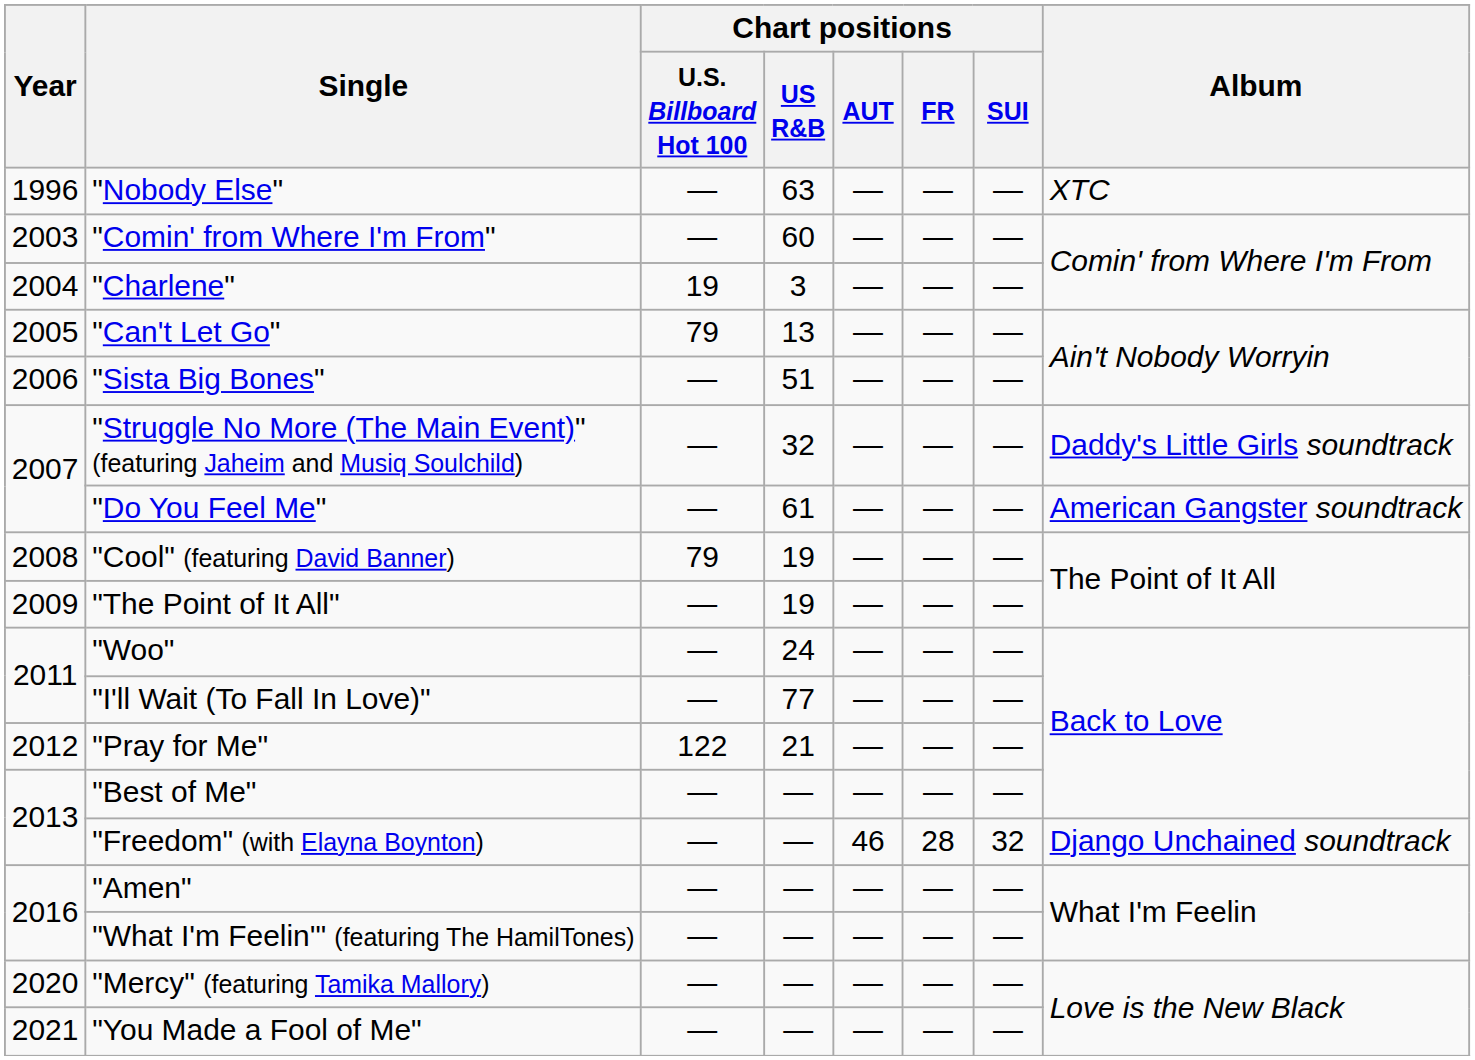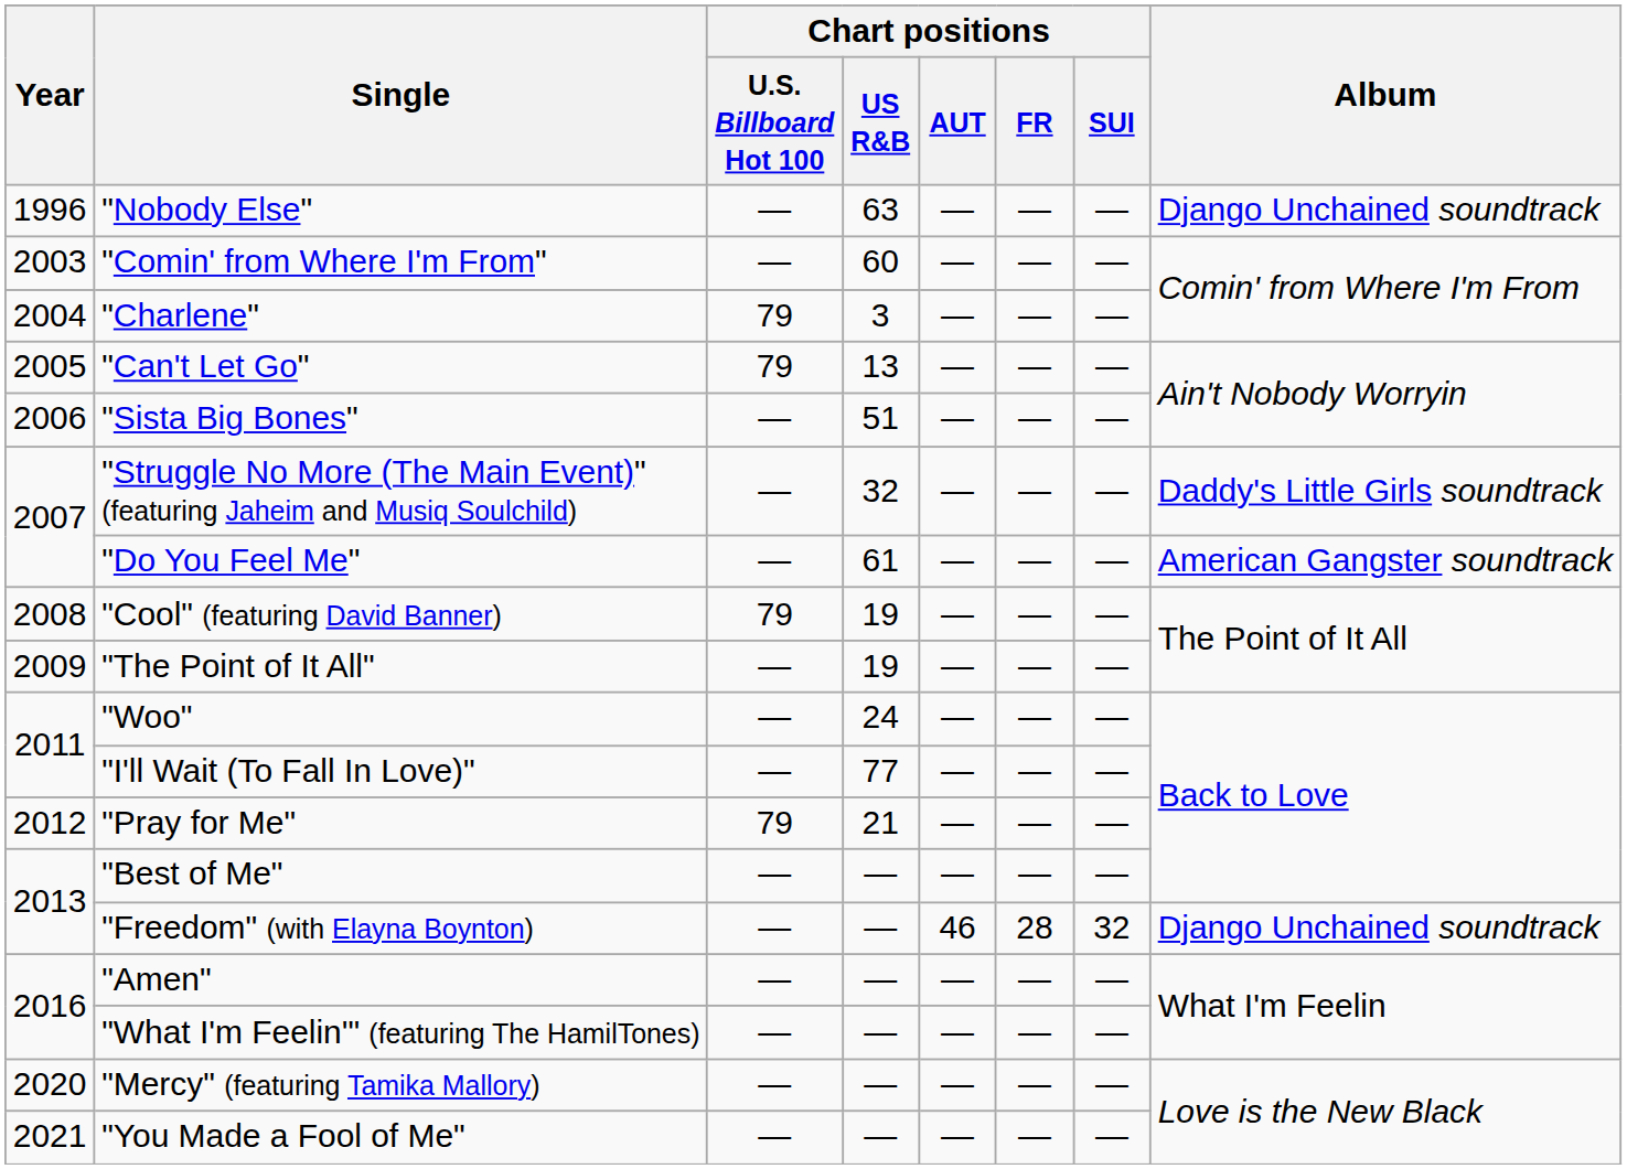"Nobody Else" | Album: XTC -> Django Unchained soundtrack
"Charlene" | Chart positions / U.S. Billboard Hot 100: 19 -> 79
"Pray for Me" | Chart positions / U.S. Billboard Hot 100: 122 -> 79
